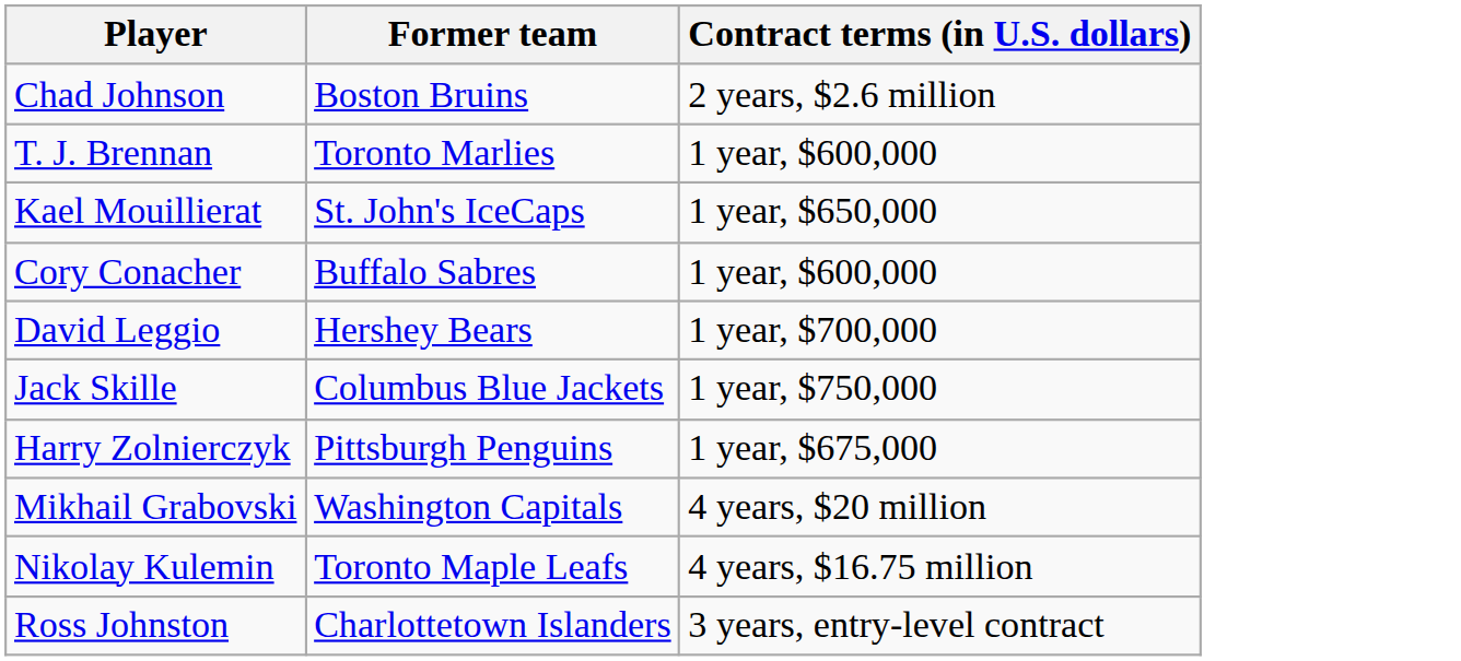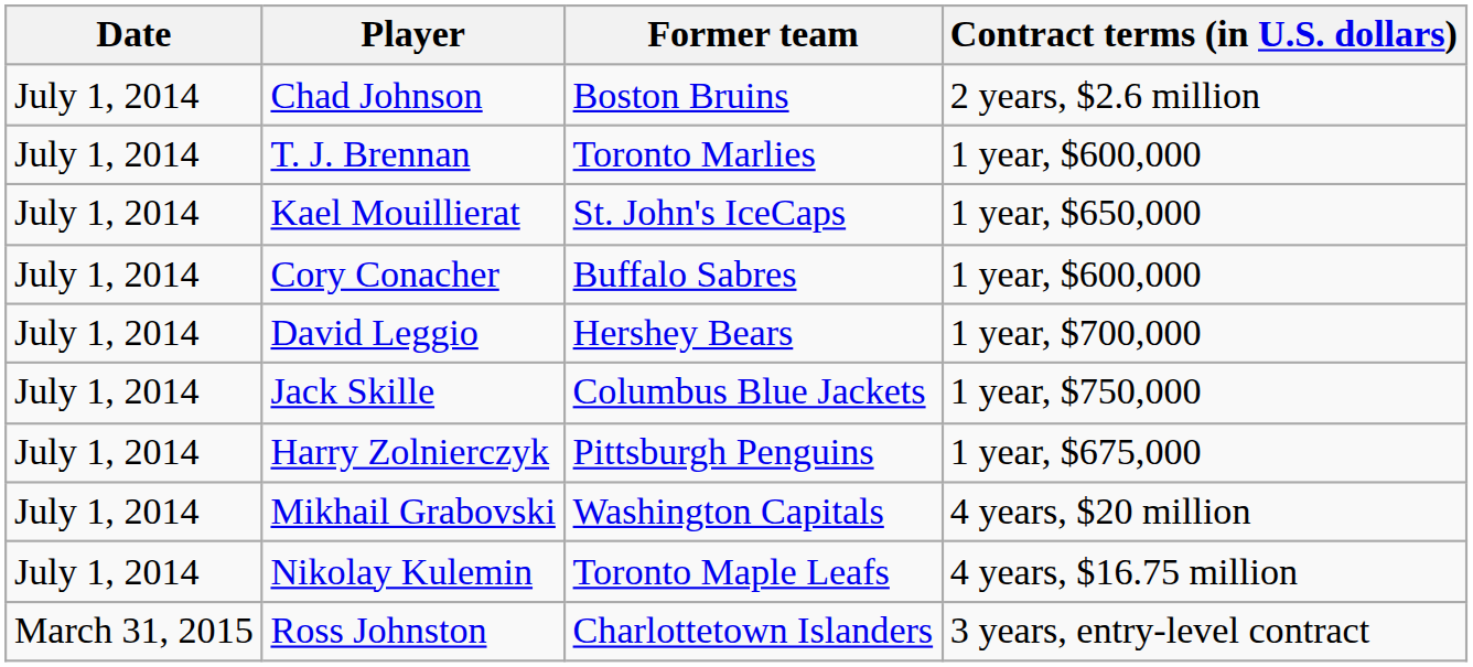+ column: Date | July 1, 2014 | July 1, 2014 | July 1, 2014 | July 1, 2014 | July 1, 2014 | July 1, 2014 | July 1, 2014 | July 1, 2014 | July 1, 2014 | March 31, 2015
